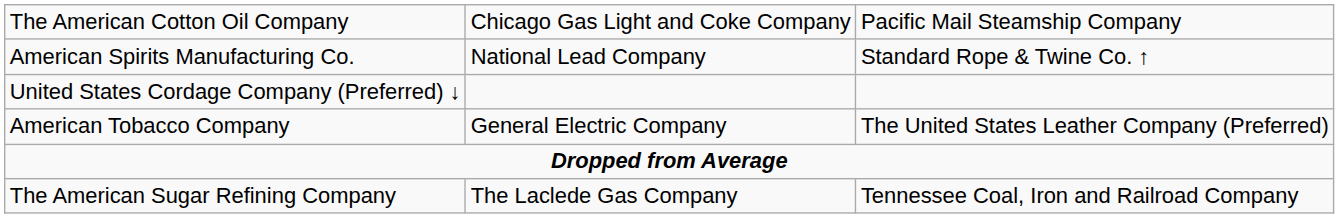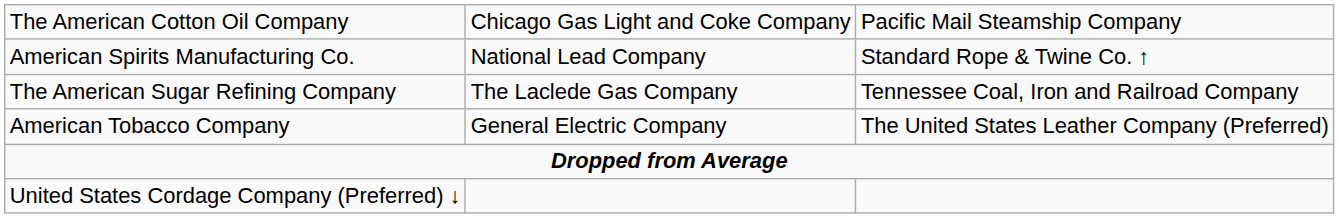rows swapped: The American Sugar Refining Company <-> United States Cordage Company (Preferred) ↓
